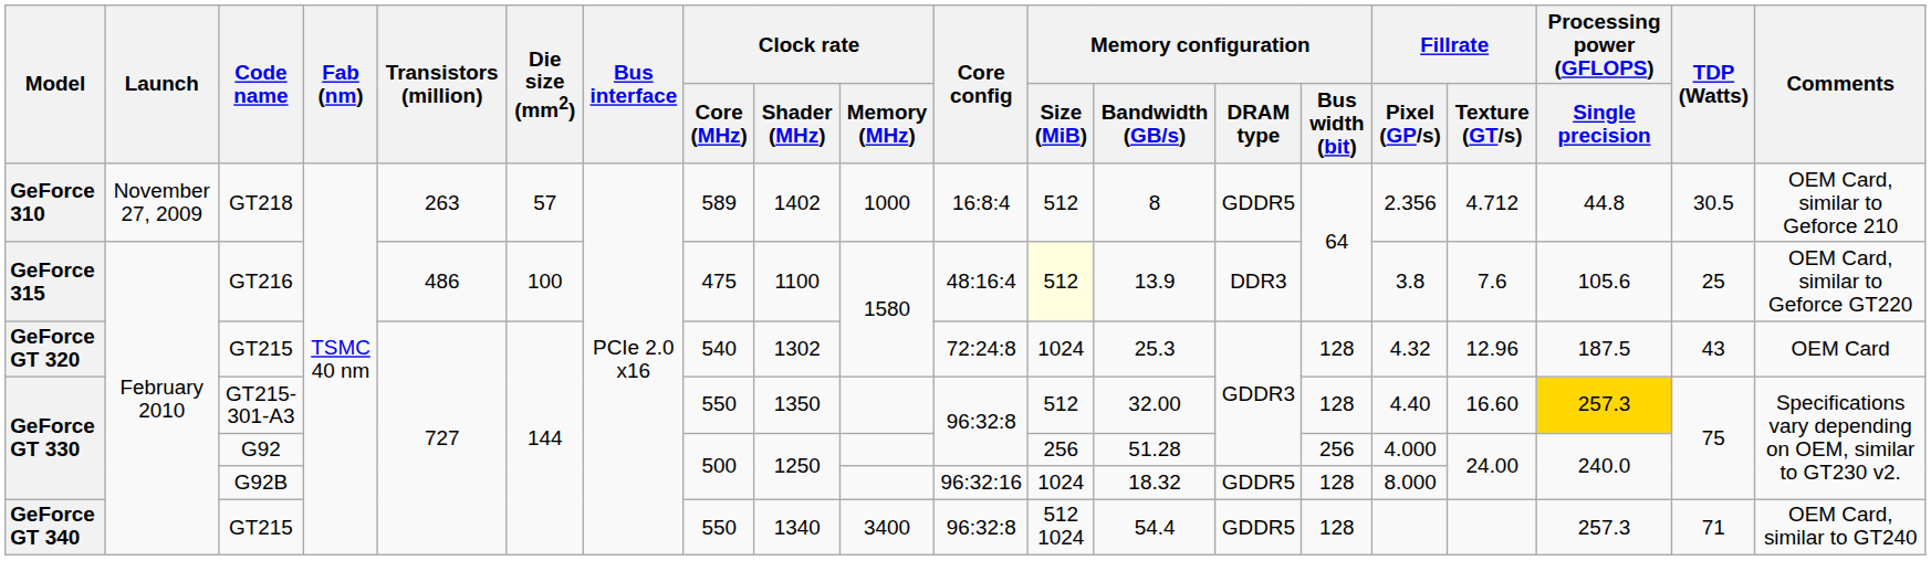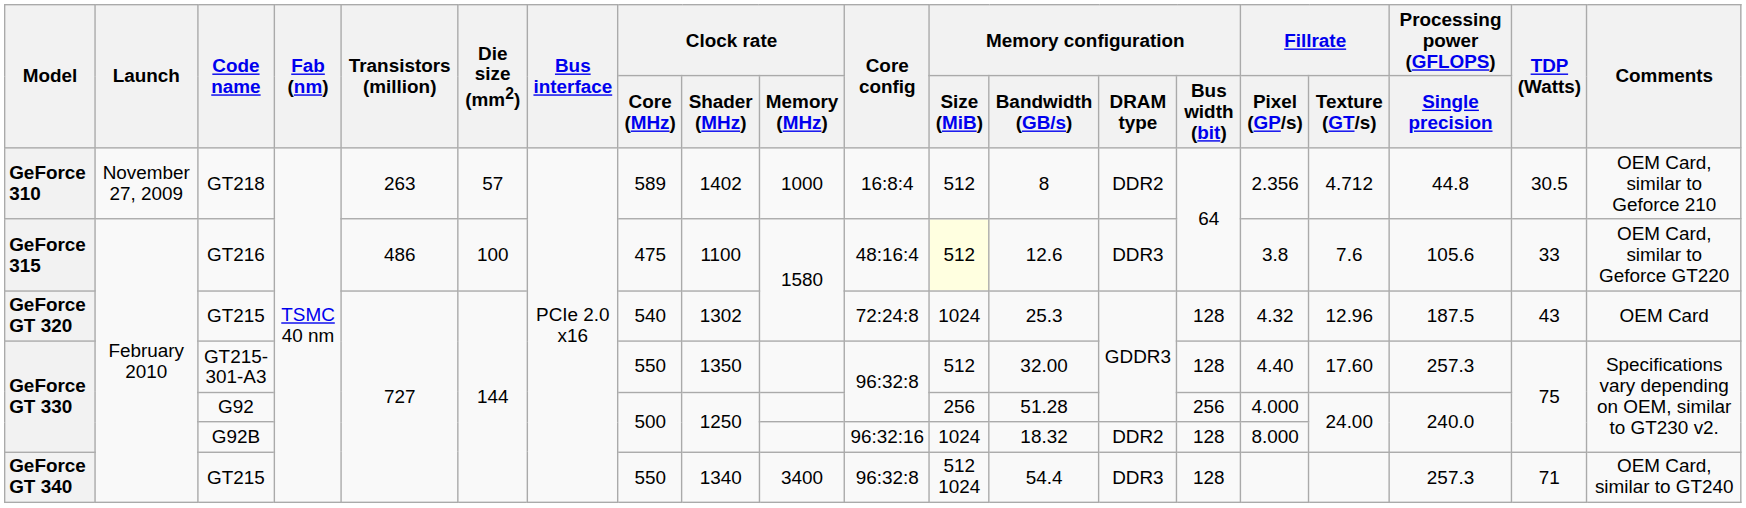GT218 | Memory configuration / DRAM type: GDDR5 -> DDR2
GT216 | Memory configuration / Bandwidth (GB/s): 13.9 -> 12.6
GT216 | TDP (Watts): 25 -> 33
GT215-301-A3 | Fillrate / Texture (GT/s): 16.60 -> 17.60
GT215-301-A3 | Processing power (GFLOPS) / Single precision: gold background -> no background
G92B | Memory configuration / DRAM type: GDDR5 -> DDR2
GeForce GT 340 / GT215 | Memory configuration / DRAM type: GDDR5 -> DDR3
